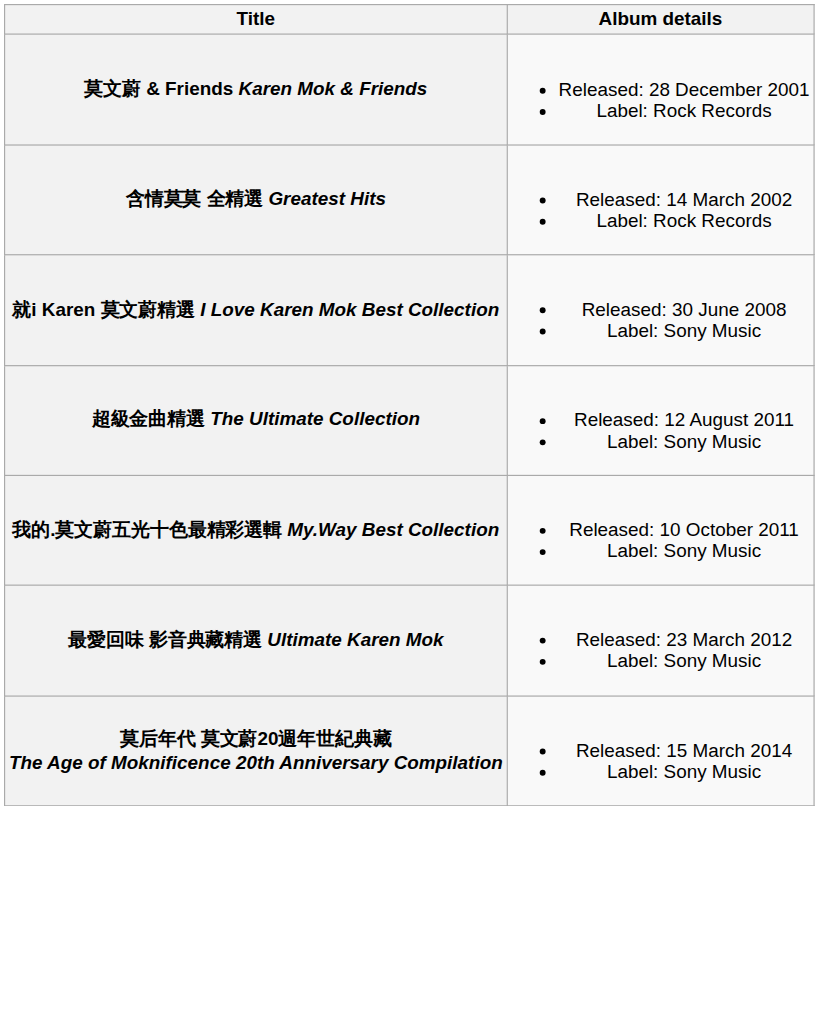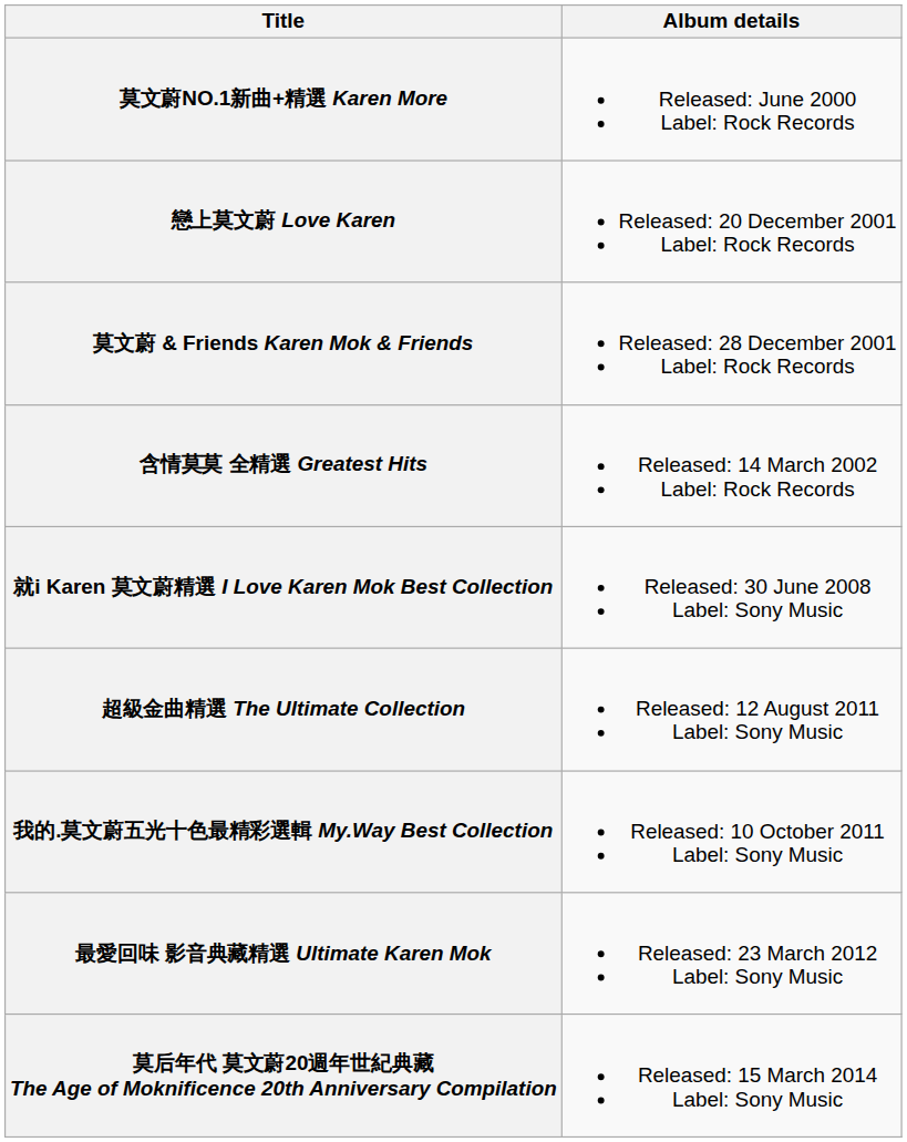+ row: 莫文蔚NO.1新曲+精選 Karen More | Released: June 2000 Label: Rock Records
+ row: 戀上莫文蔚 Love Karen | Released: 20 December 2001 Label: Rock Records
